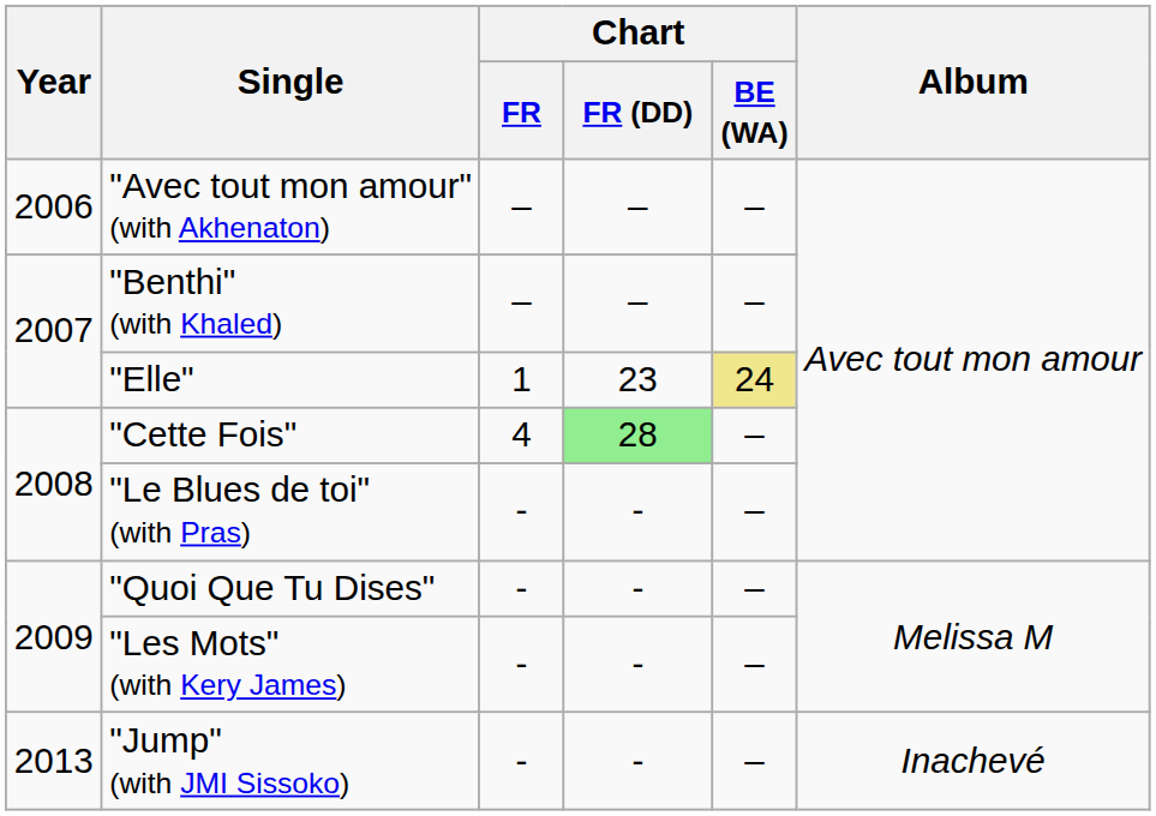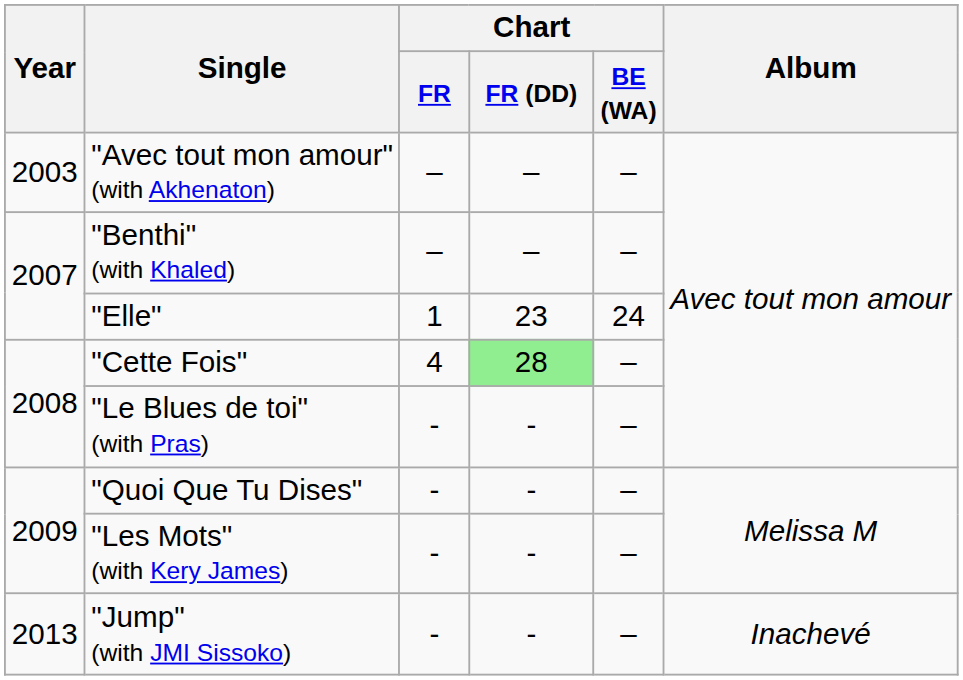"Avec tout mon amour" (with Akhenaton) | Year: 2006 -> 2003
"Elle" | Chart / BE (WA): khaki background -> no background
